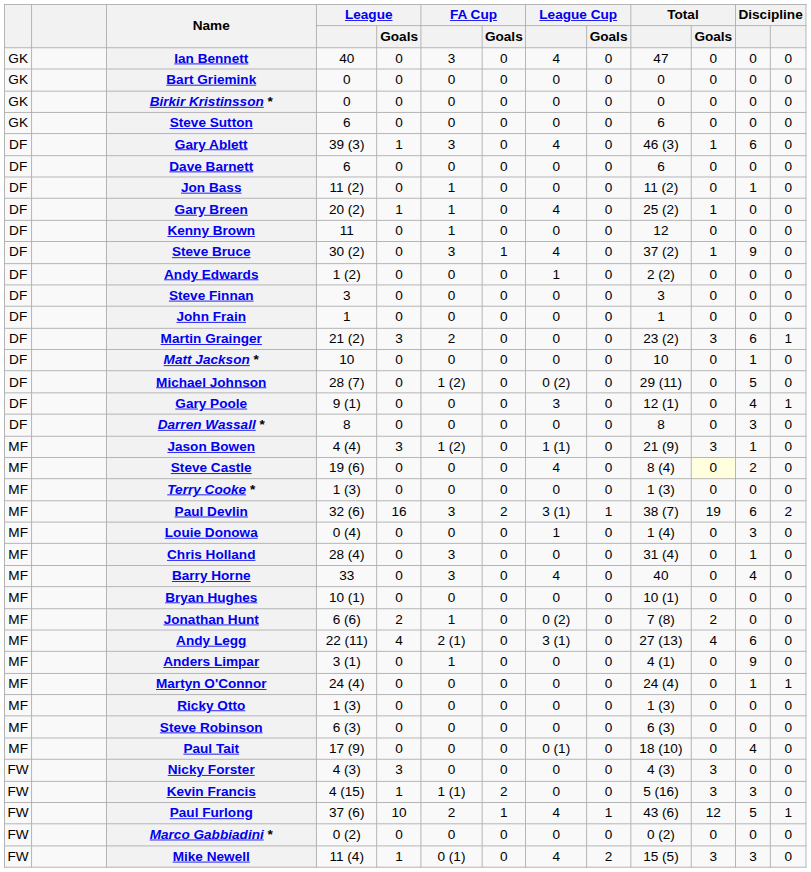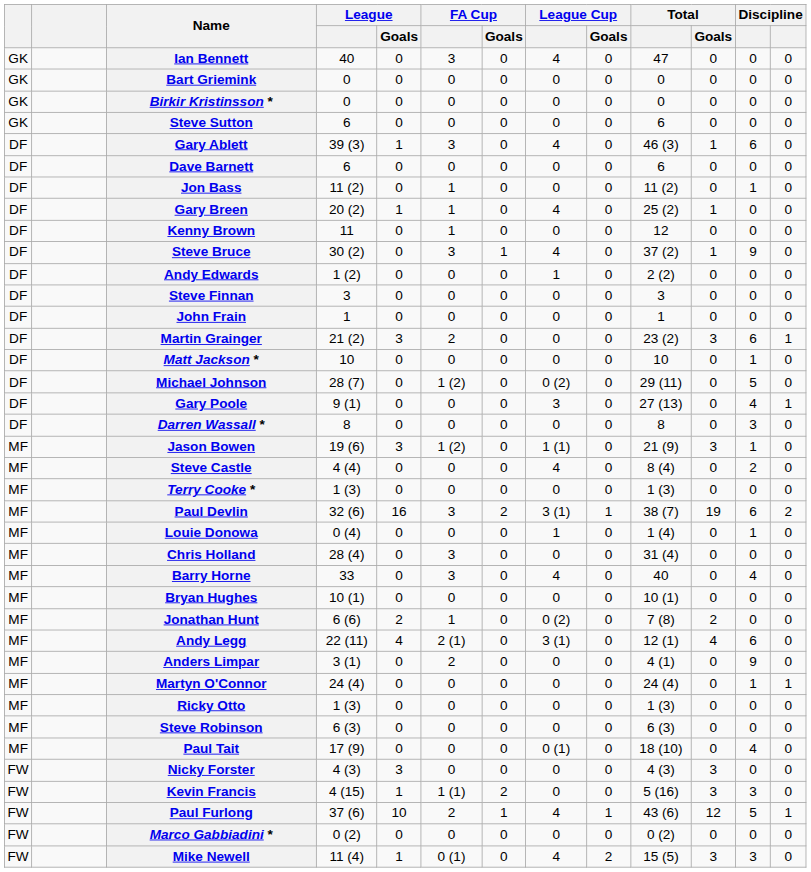Gary Poole | Total: 12 (1) -> 27 (13)
Jason Bowen | League: 4 (4) -> 19 (6)
Steve Castle | League: 19 (6) -> 4 (4)
Steve Castle | Total / Goals: lightyellow background -> no background
Louie Donowa | column 12: 3 -> 1
Chris Holland | column 12: 1 -> 0
Andy Legg | Total: 27 (13) -> 12 (1)
Anders Limpar | FA Cup: 1 -> 2
